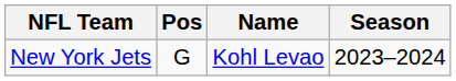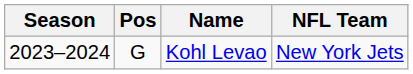columns swapped: Season <-> NFL Team
